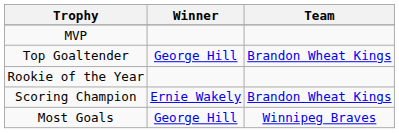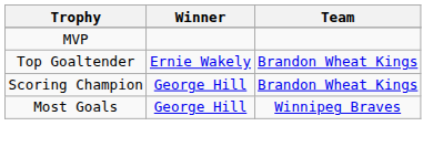Top Goaltender | Winner: George Hill -> Ernie Wakely
- row: Rookie of the Year
Scoring Champion | Winner: Ernie Wakely -> George Hill
